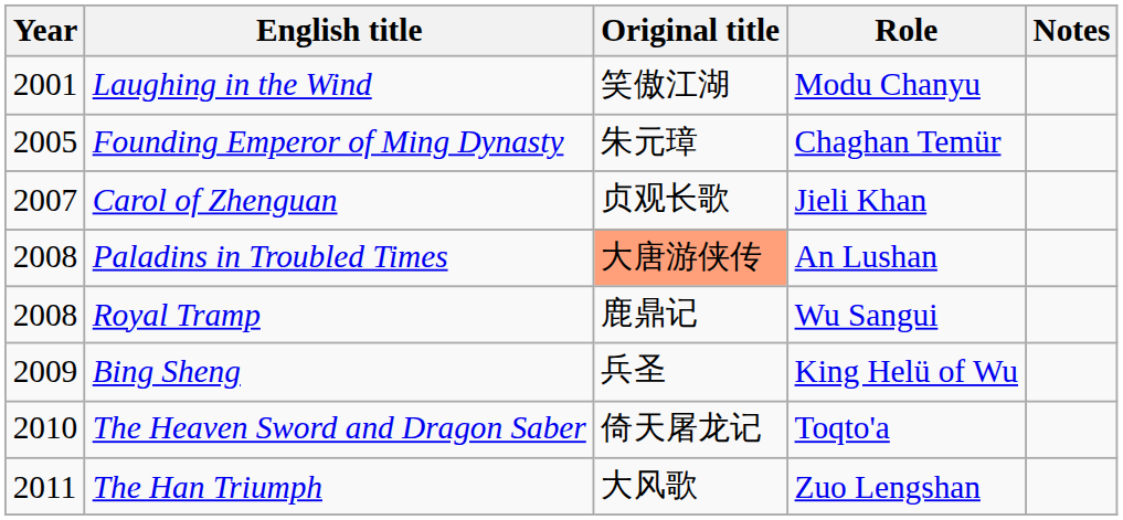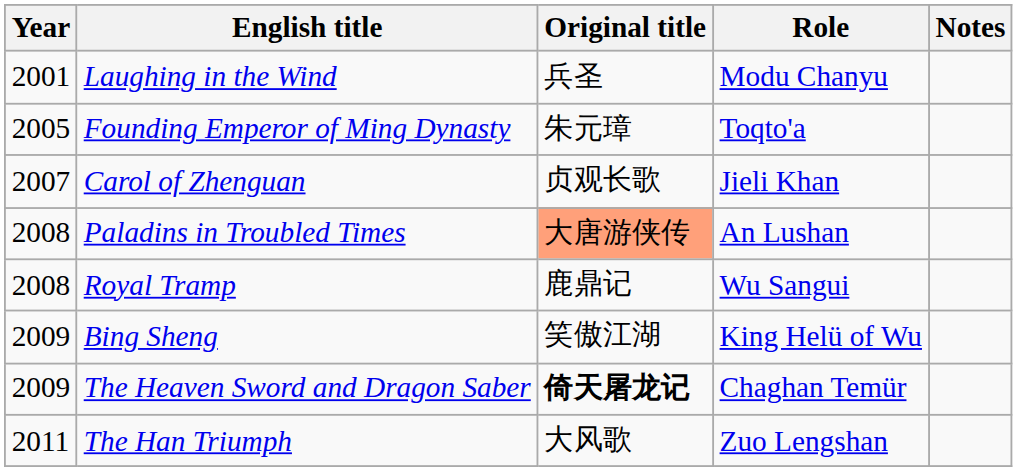Laughing in the Wind | Original title: 笑傲江湖 -> 兵圣
Founding Emperor of Ming Dynasty | Role: Chaghan Temür -> Toqto'a
Bing Sheng | Original title: 兵圣 -> 笑傲江湖
The Heaven Sword and Dragon Saber | Year: 2010 -> 2009
The Heaven Sword and Dragon Saber | Original title: normal -> bold
The Heaven Sword and Dragon Saber | Role: Toqto'a -> Chaghan Temür
